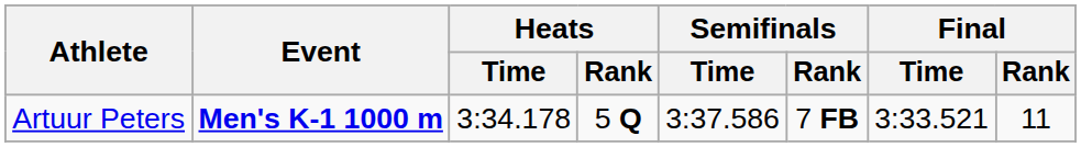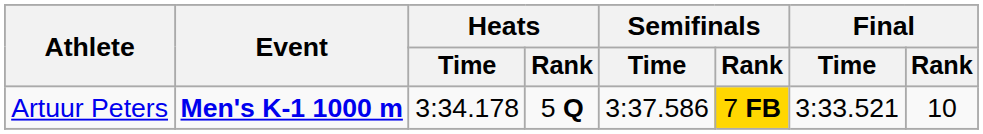Artuur Peters | Semifinals / Rank: no background -> gold background
Artuur Peters | Final / Rank: 11 -> 10
